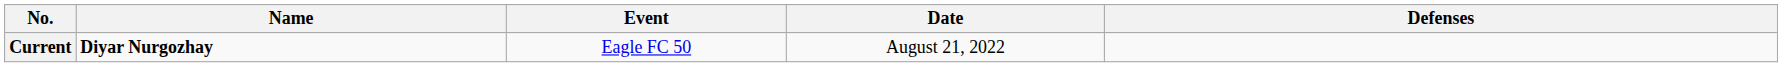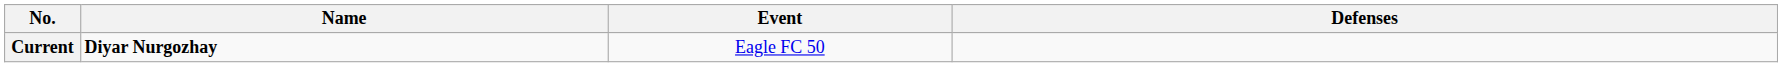- column: Date | August 21, 2022
